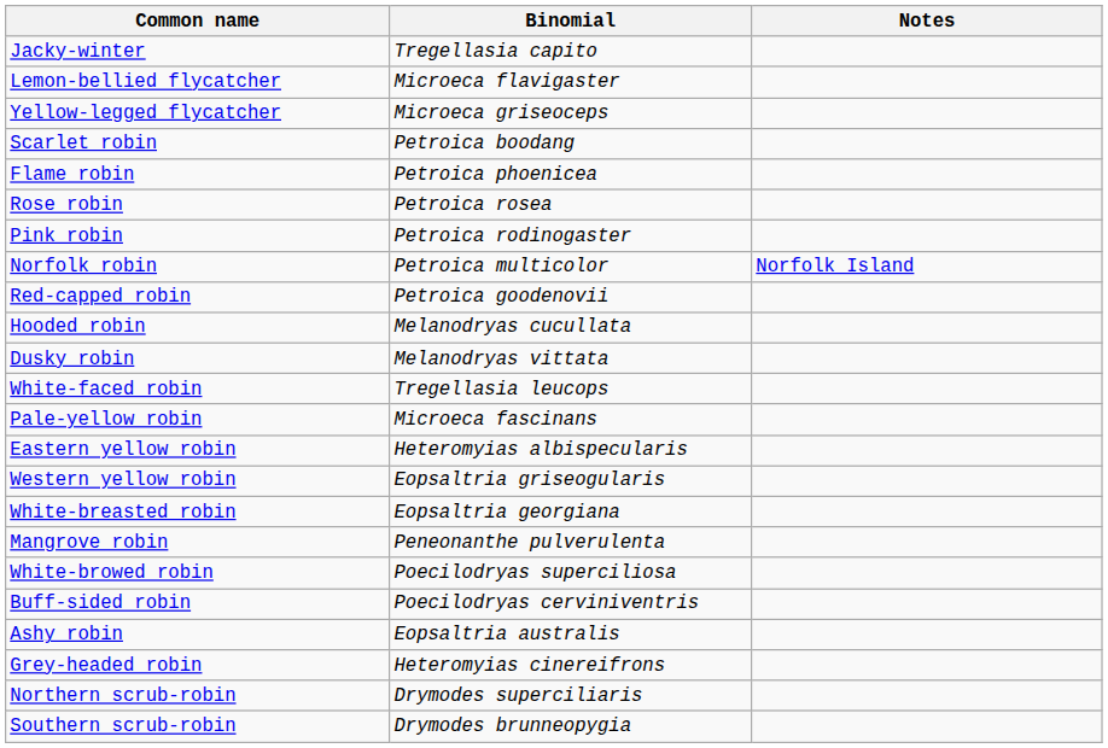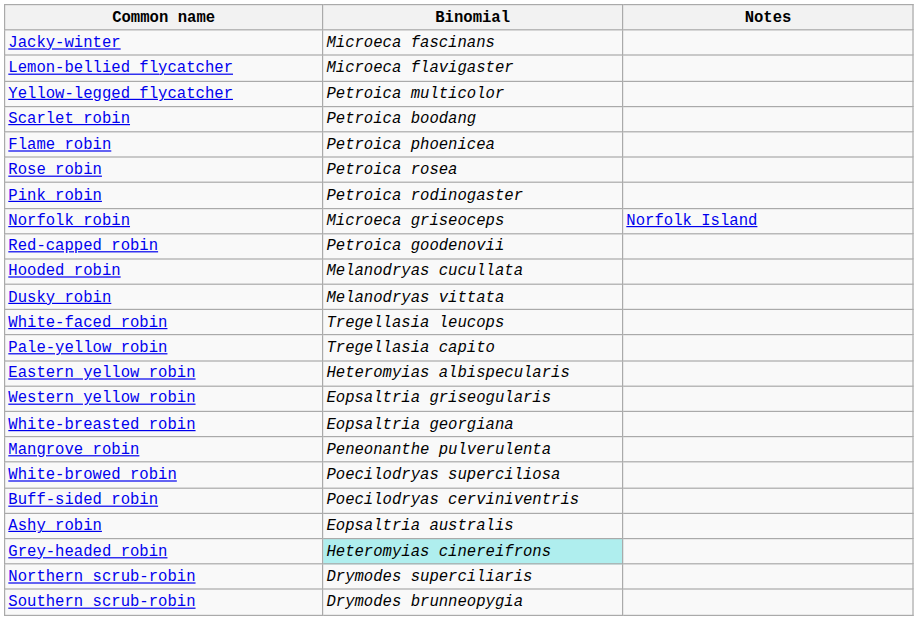Jacky-winter | Binomial: Tregellasia capito -> Microeca fascinans
Yellow-legged flycatcher | Binomial: Microeca griseoceps -> Petroica multicolor
Norfolk robin | Binomial: Petroica multicolor -> Microeca griseoceps
Pale-yellow robin | Binomial: Microeca fascinans -> Tregellasia capito
Grey-headed robin | Binomial: no background -> paleturquoise background
